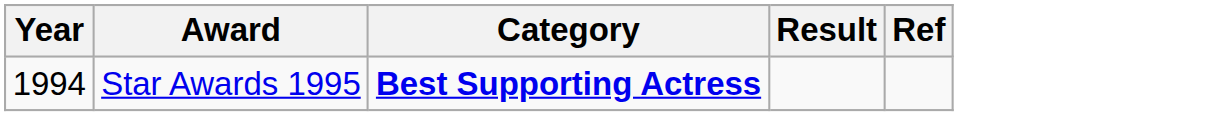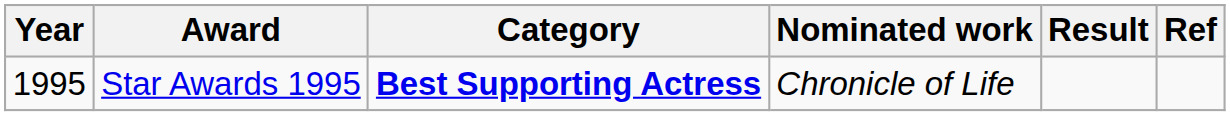+ column: Nominated work | Chronicle of Life
Star Awards 1995 | Year: 1994 -> 1995
